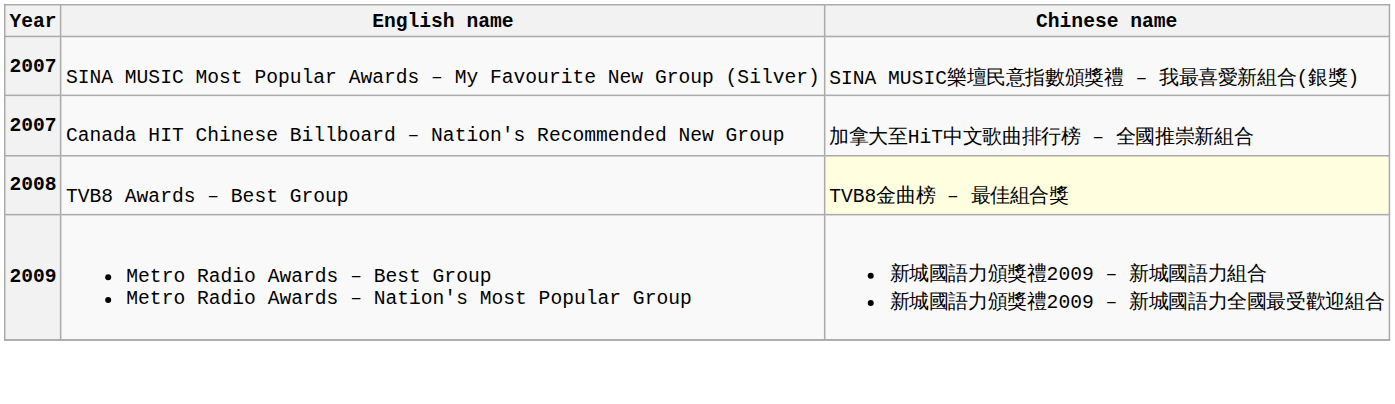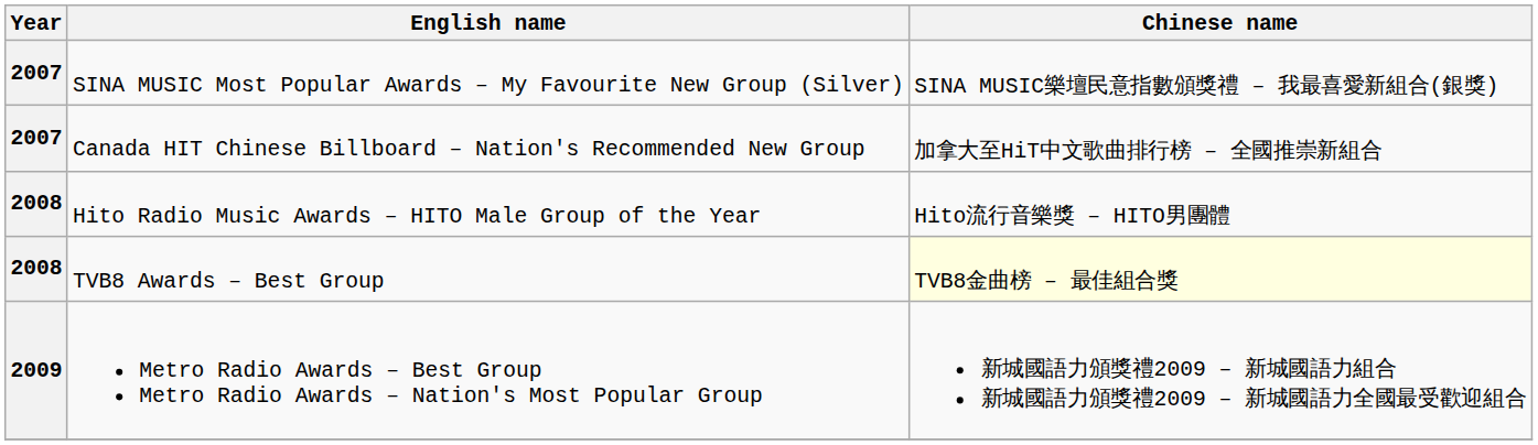+ row: 2008 | Hito Radio Music Awards – HITO Male Group of the Year | Hito流行音樂獎 – HITO男團體
